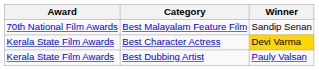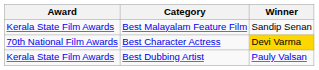Best Malayalam Feature Film | Award: 70th National Film Awards -> Kerala State Film Awards
Best Character Actress | Award: Kerala State Film Awards -> 70th National Film Awards
